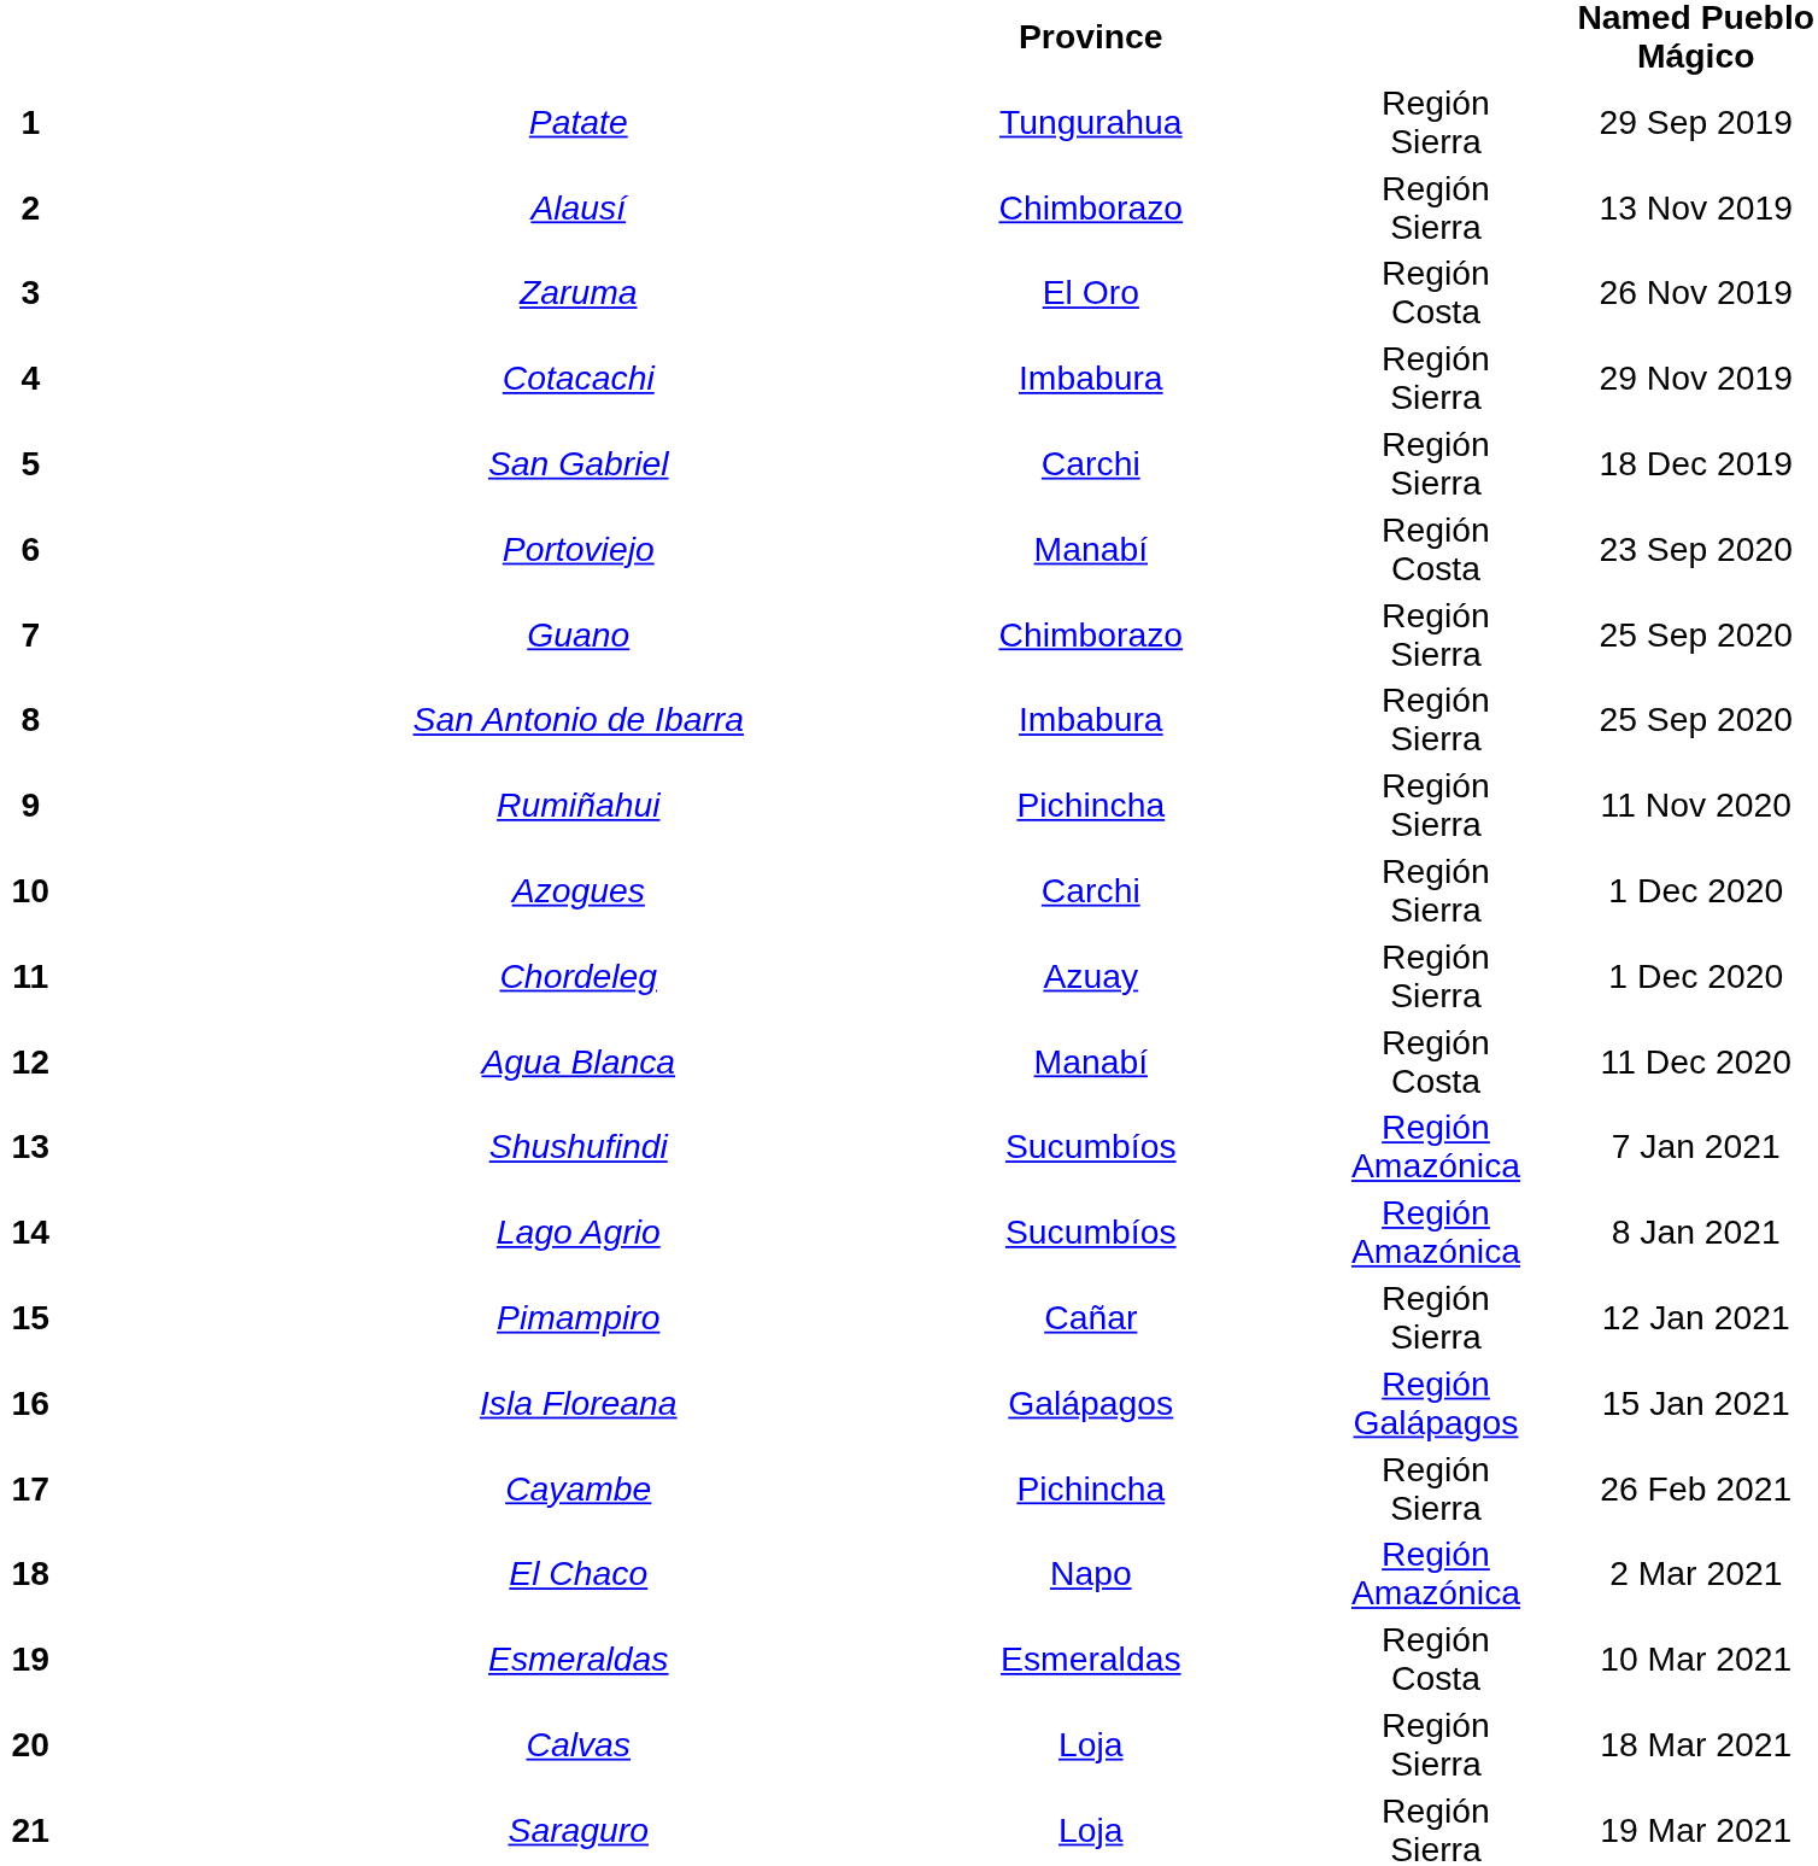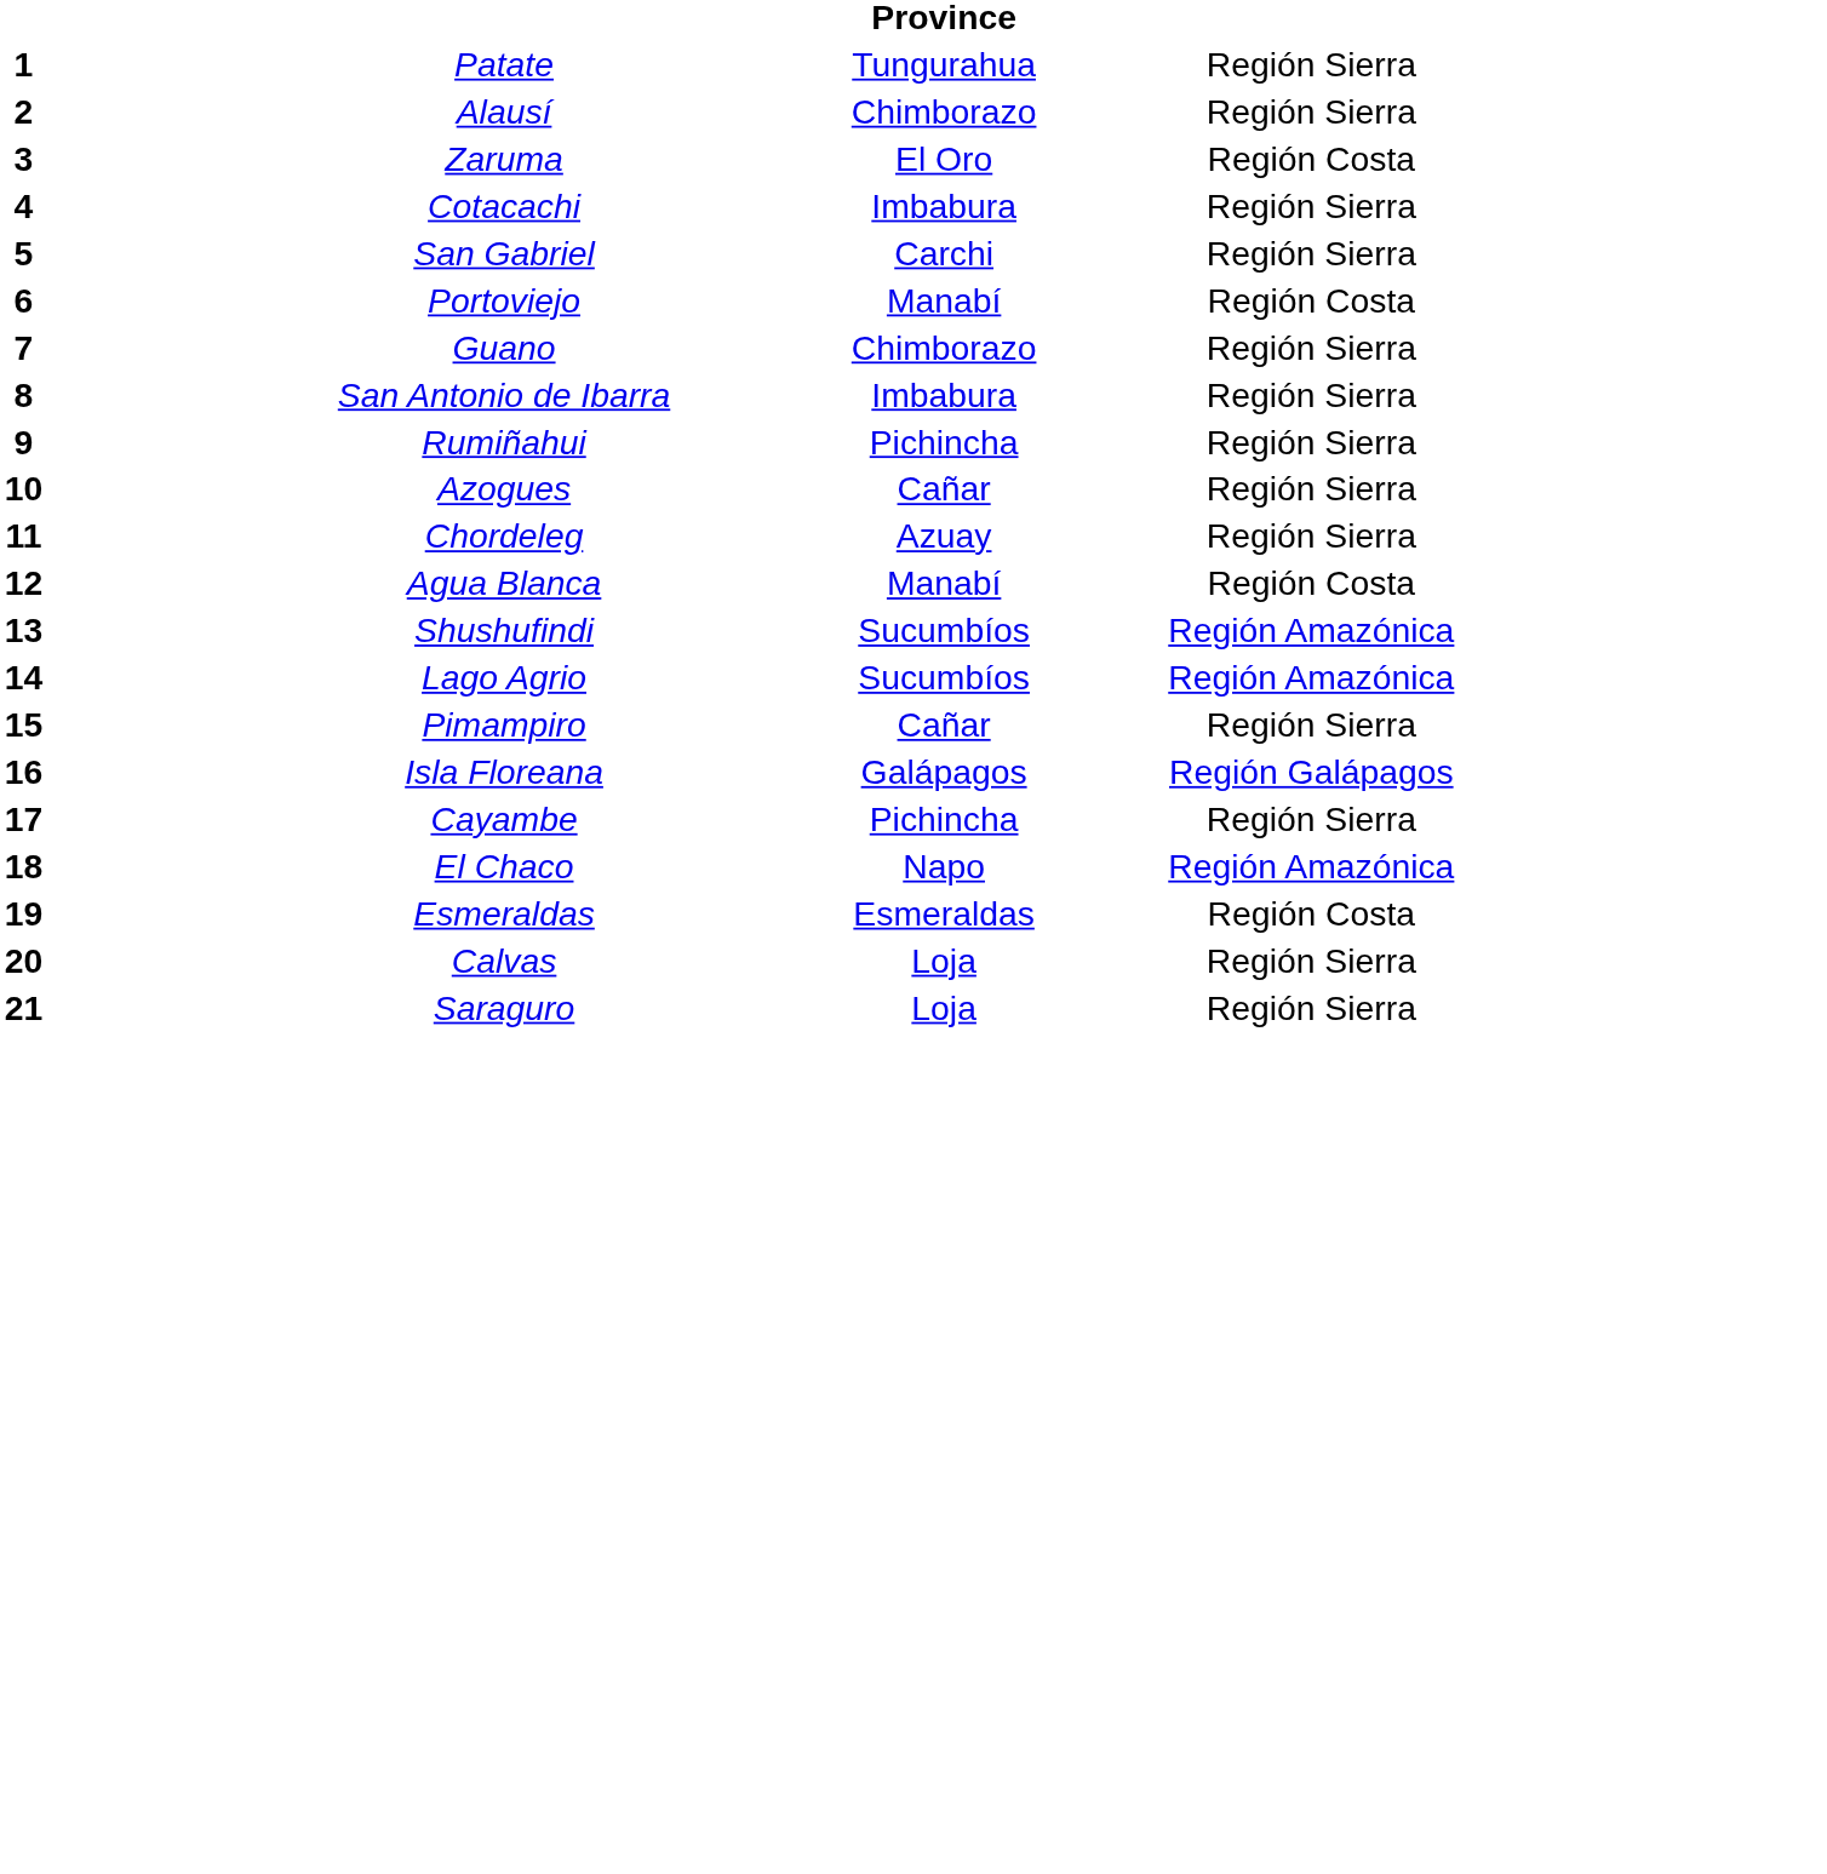- column: Named Pueblo Mágico | 29 Sep 2019 | 13 Nov 2019 | 26 Nov 2019 | 29 Nov 2019 | 18 Dec 2019 | 23 Sep 2020 | 25 Sep 2020 | 25 Sep 2020 | 11 Nov 2020 | 1 Dec 2020 | 1 Dec 2020 | 11 Dec 2020 | 7 Jan 2021 | 8 Jan 2021 | 12 Jan 2021 | 15 Jan 2021 | 26 Feb 2021 | 2 Mar 2021 | 10 Mar 2021 | 18 Mar 2021 | 19 Mar 2021
Azogues | Province: Carchi -> Cañar
